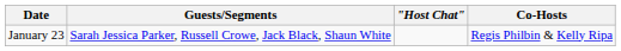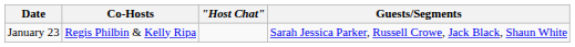columns swapped: Co-Hosts <-> Guests/Segments
